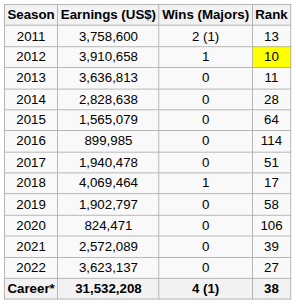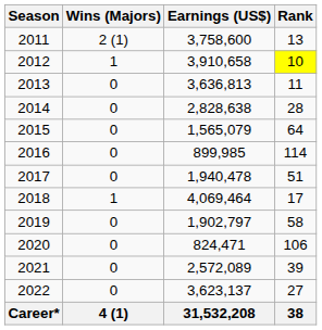columns swapped: Wins (Majors) <-> Earnings (US$)
